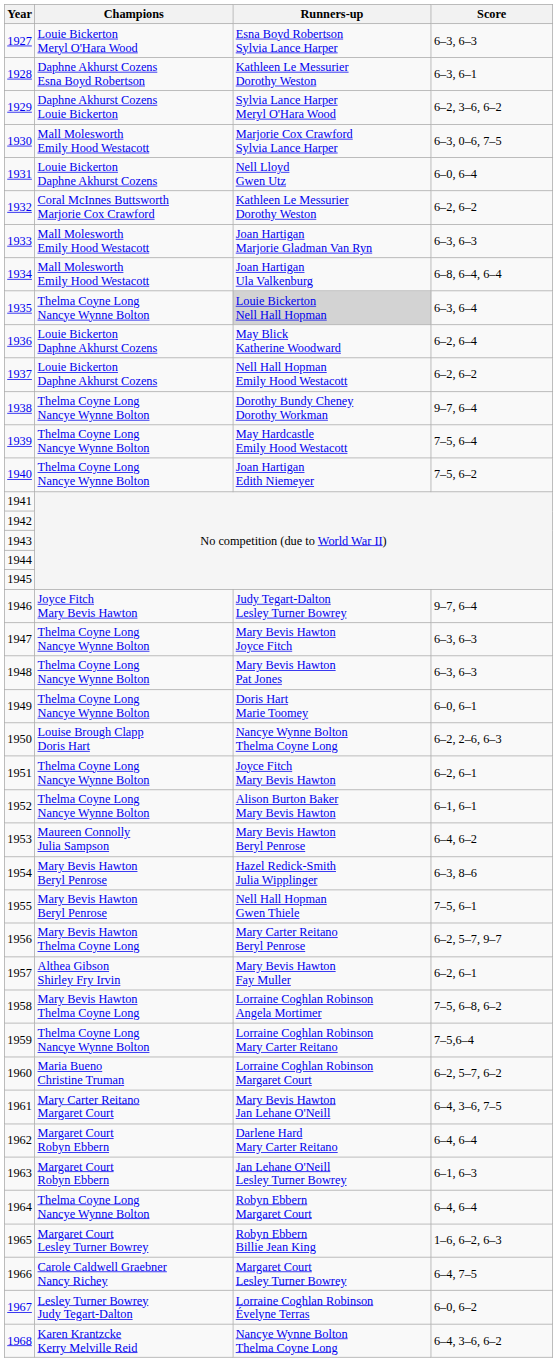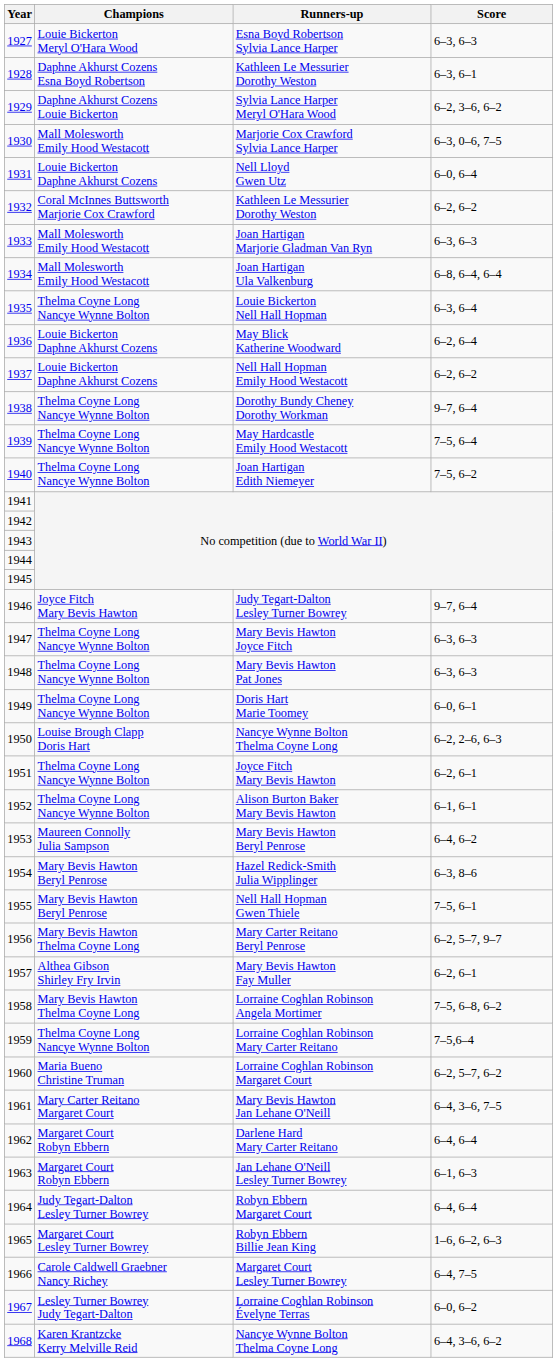1935 | Runners-up: lightgrey background -> no background
1964 | Champions: Thelma Coyne Long Nancye Wynne Bolton -> Judy Tegart-Dalton Lesley Turner Bowrey
